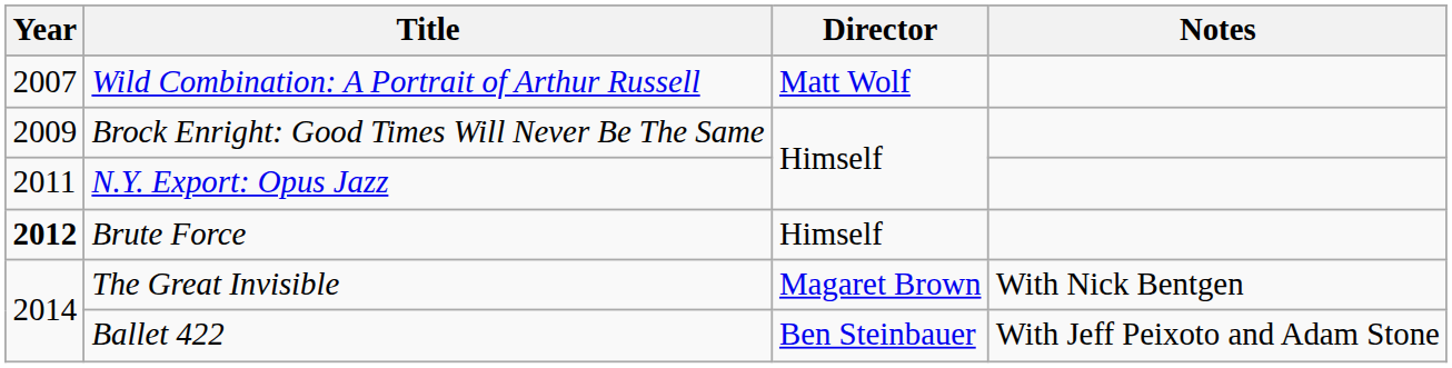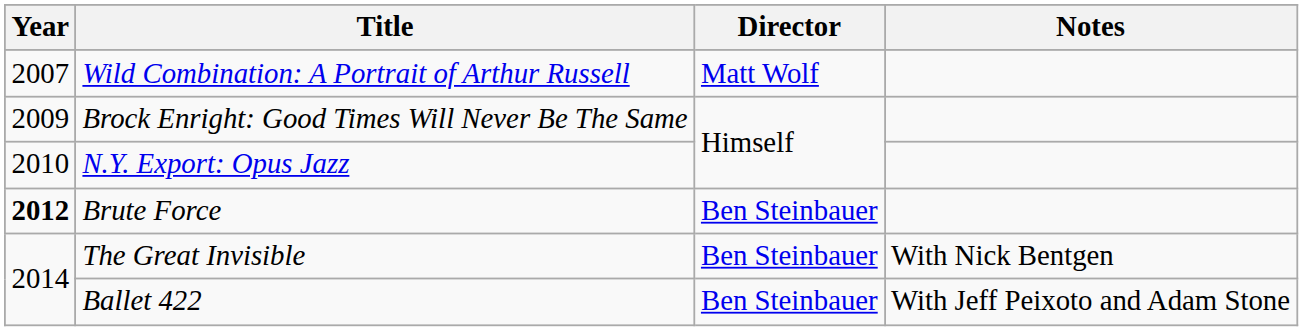N.Y. Export: Opus Jazz | Year: 2011 -> 2010
Brute Force | Director: Himself -> Ben Steinbauer
The Great Invisible | Director: Magaret Brown -> Ben Steinbauer
